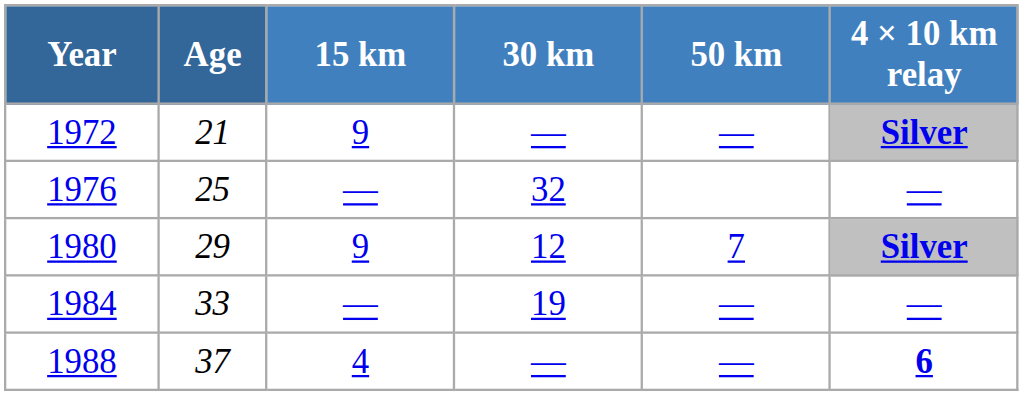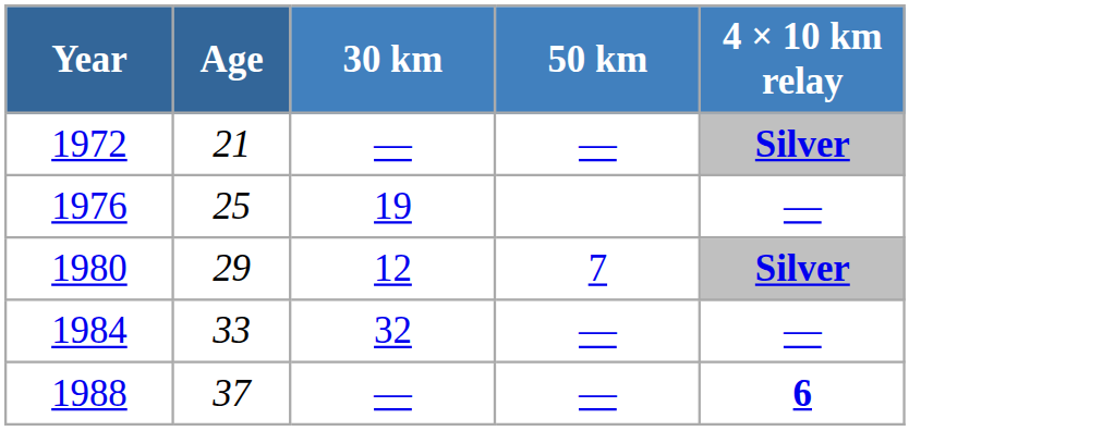- column: 15 km | 9 | — | 9 | — | 4
1976 | 30 km: 32 -> 19
1984 | 30 km: 19 -> 32
